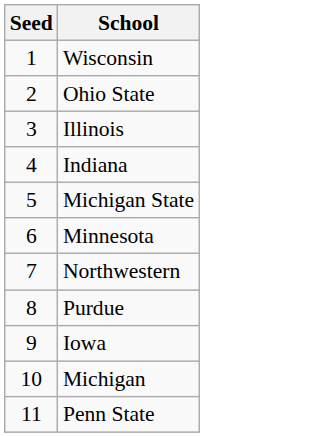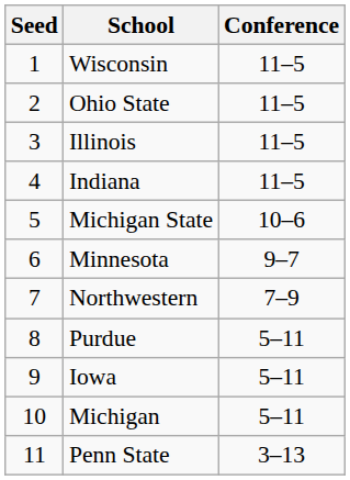+ column: Conference | 11–5 | 11–5 | 11–5 | 11–5 | 10–6 | 9–7 | 7–9 | 5–11 | 5–11 | 5–11 | 3–13
